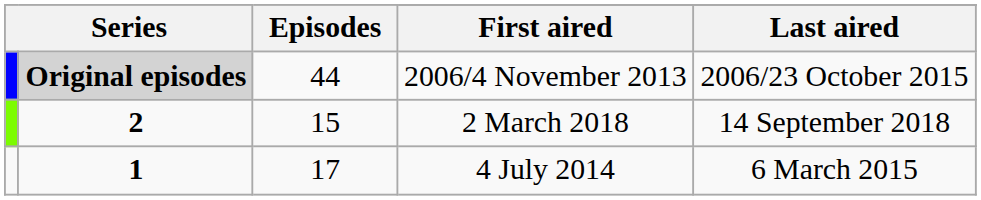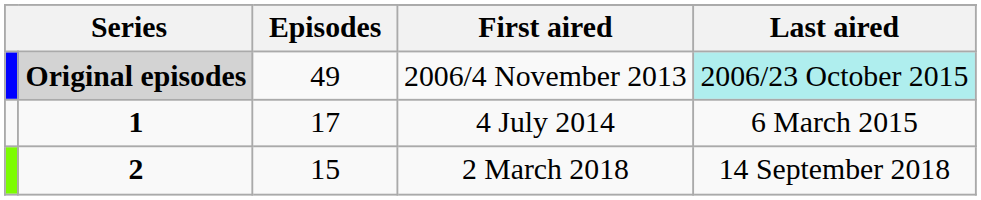2006/4 November 2013 | Episodes: 44 -> 49
2006/4 November 2013 | Last aired: no background -> paleturquoise background
rows swapped: 4 July 2014 <-> 2 March 2018
